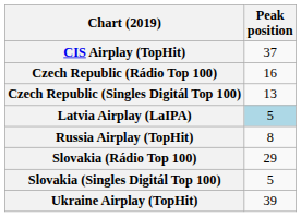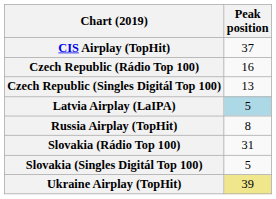Slovakia (Rádio Top 100) | Peak position: 29 -> 31
Ukraine Airplay (TopHit) | Peak position: no background -> khaki background
